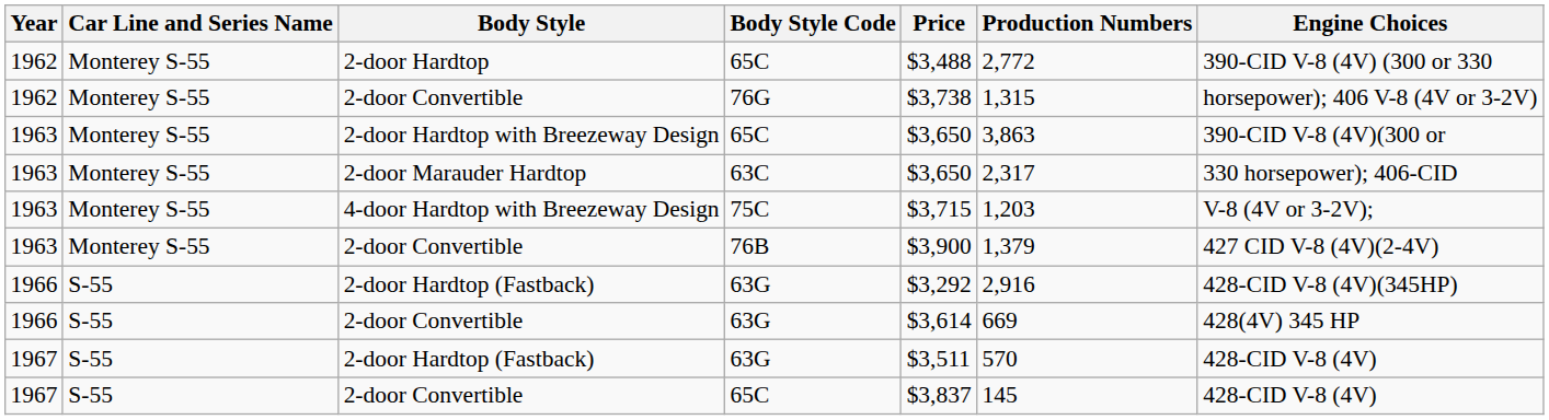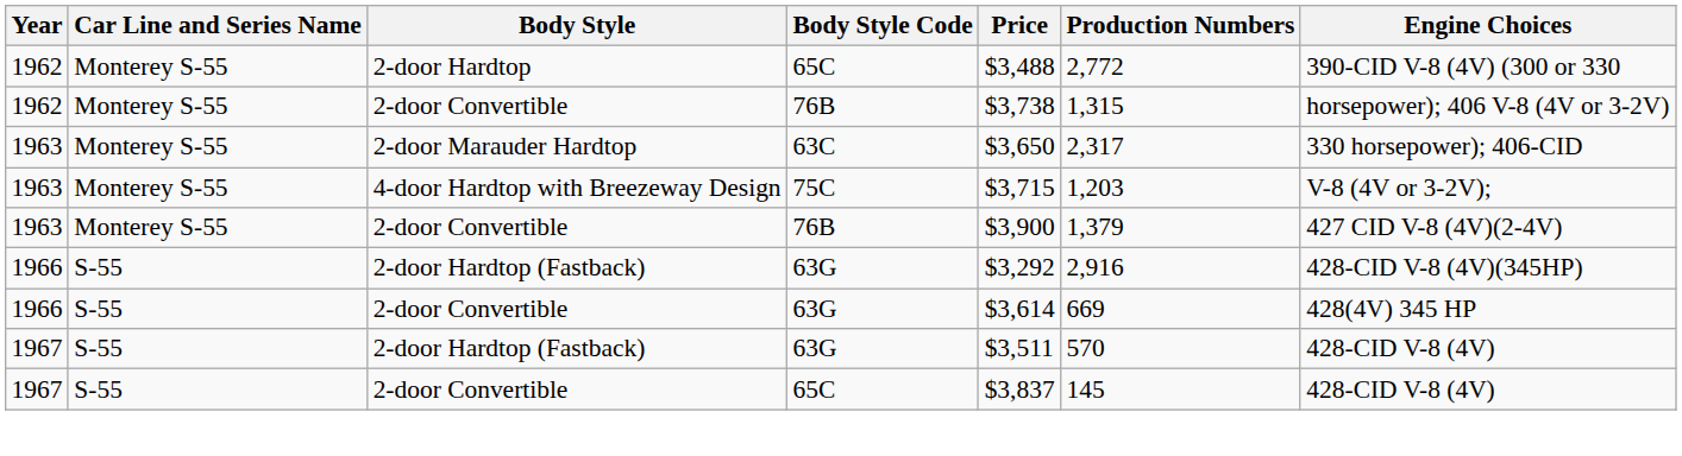1962 / 2-door Convertible | Body Style Code: 76G -> 76B
- row: 1963 | Monterey S-55 | 2-door Hardtop with Breezeway Design | 65C | $3,650 | 3,863 | 390-CID V-8 (4V)(300 or
